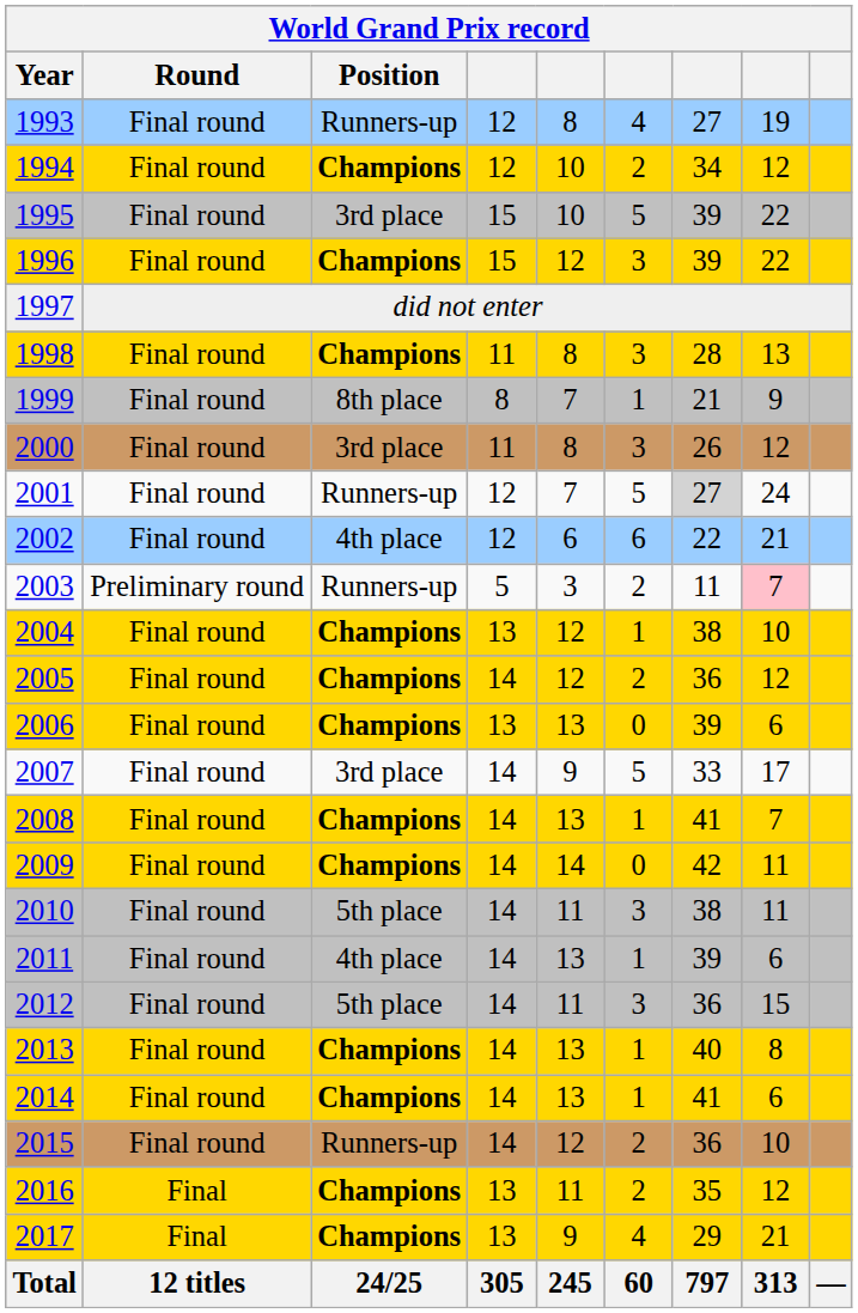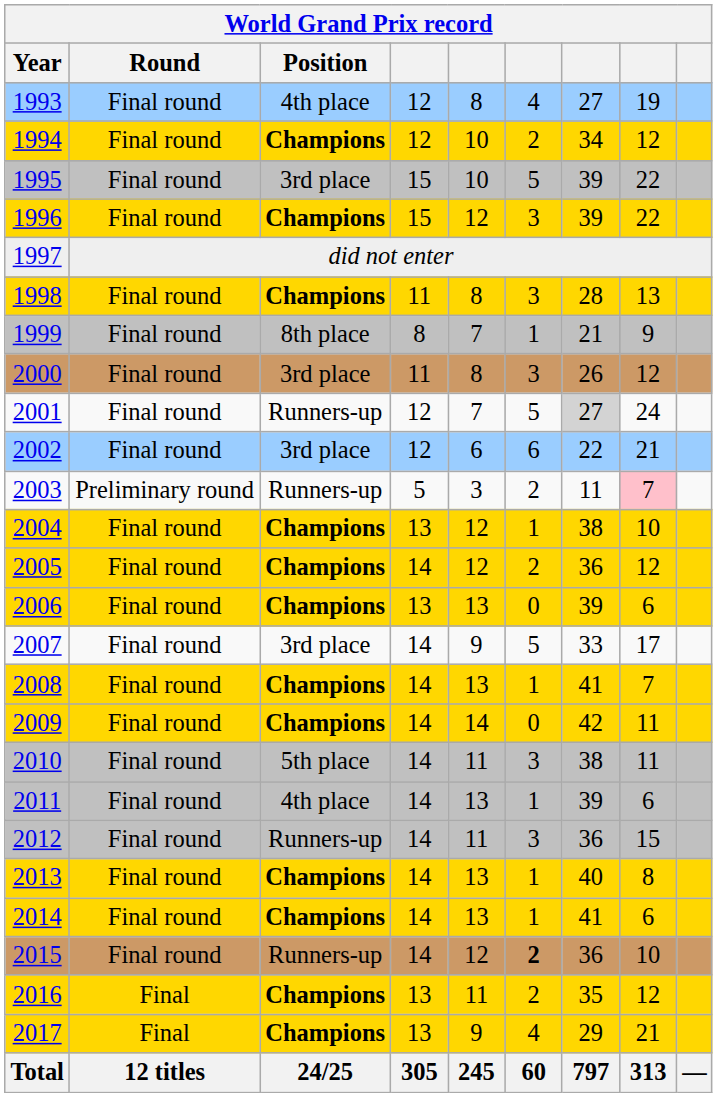1993 | Position: Runners-up -> 4th place
2002 | Position: 4th place -> 3rd place
2012 | Position: 5th place -> Runners-up
2015 | column 6: normal -> bold
